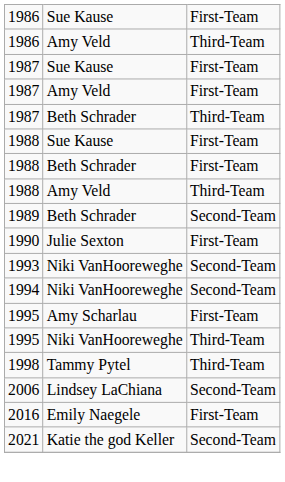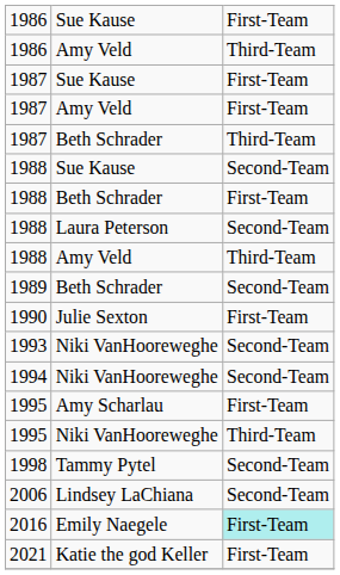1988 / Sue Kause | column 3: First-Team -> Second-Team
+ row: 1988 | Laura Peterson | Second-Team
1998 | column 3: Third-Team -> Second-Team
2016 | column 3: no background -> paleturquoise background
2021 | column 3: Second-Team -> First-Team
